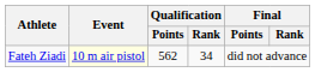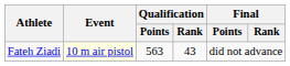Fateh Ziadi | Qualification / Points: 562 -> 563
Fateh Ziadi | Qualification / Rank: 34 -> 43
